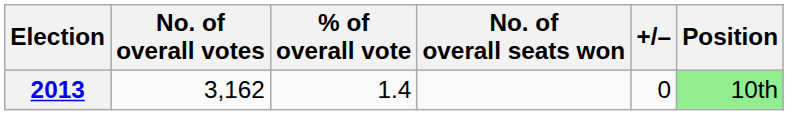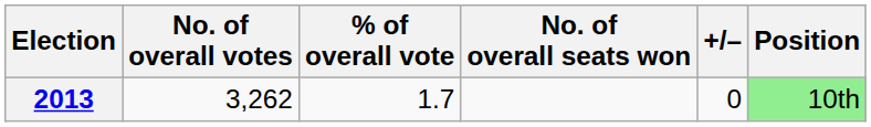2013 | No. of overall votes: 3,162 -> 3,262
2013 | % of overall vote: 1.4 -> 1.7
